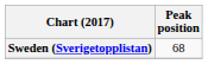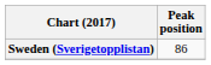Sweden (Sverigetopplistan) | Peak position: 68 -> 86
